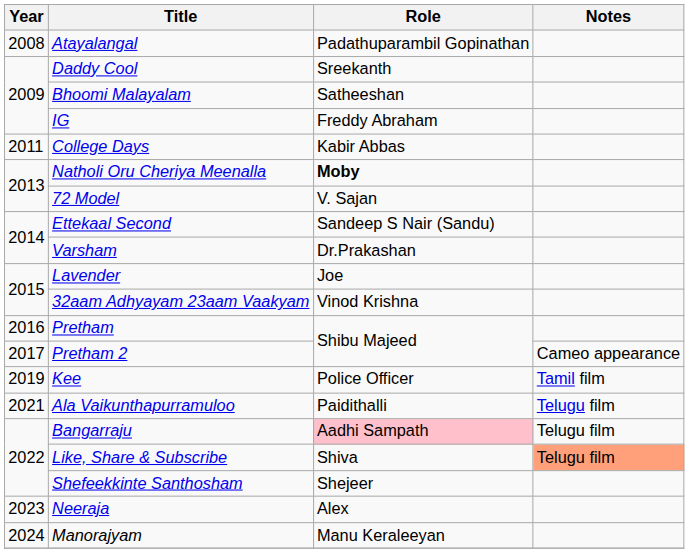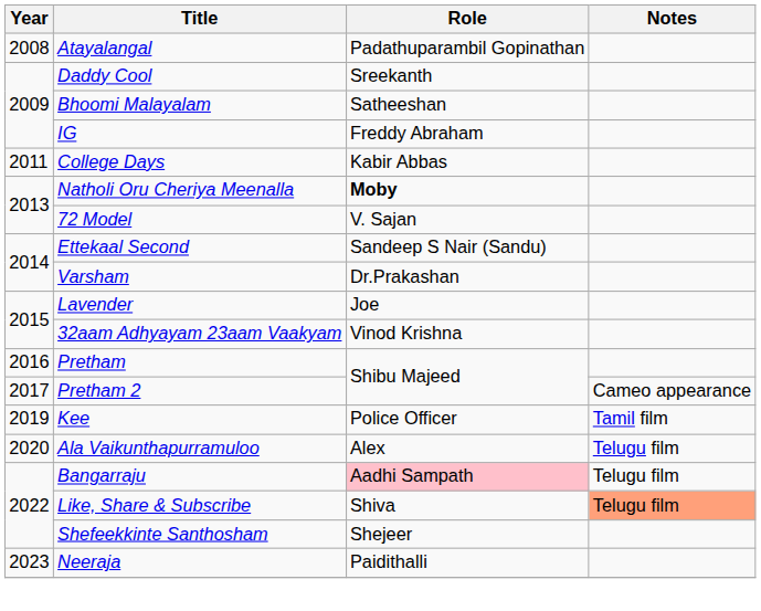Ala Vaikunthapurramuloo | Year: 2021 -> 2020
Ala Vaikunthapurramuloo | Role: Paidithalli -> Alex
Neeraja | Role: Alex -> Paidithalli
- row: 2024 | Manorajyam | Manu Keraleeyan
